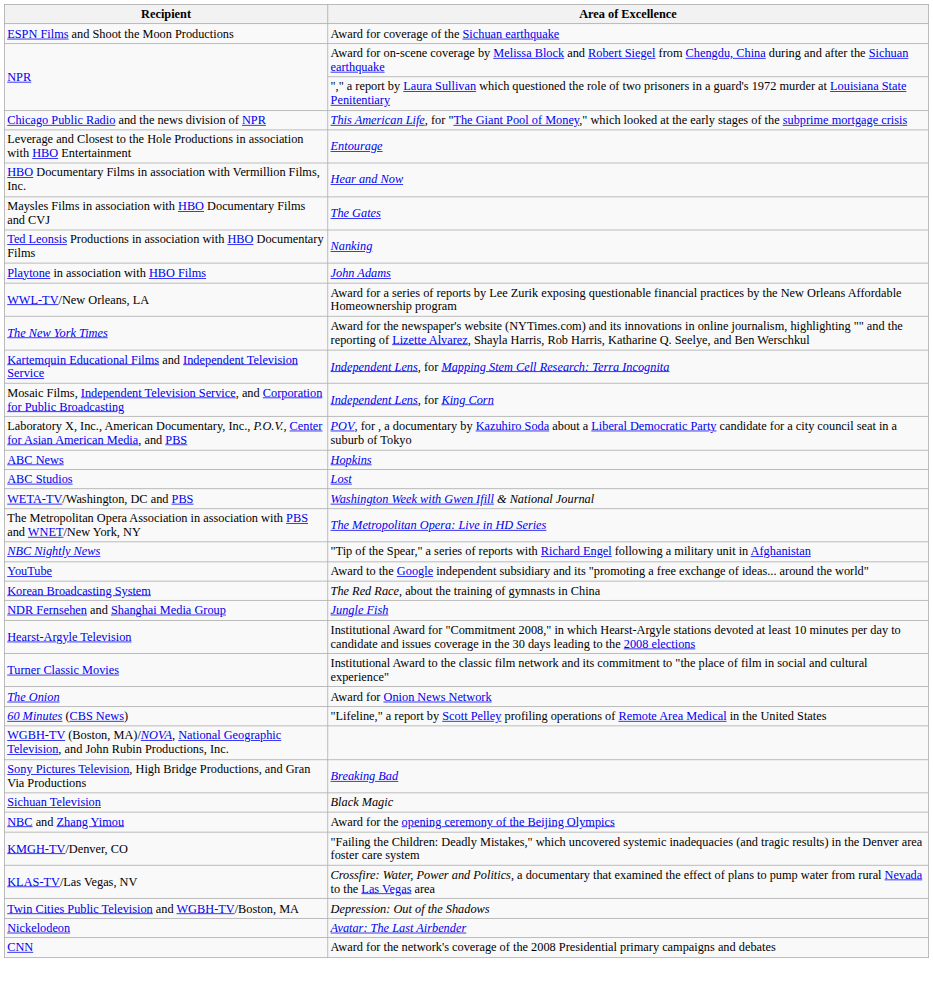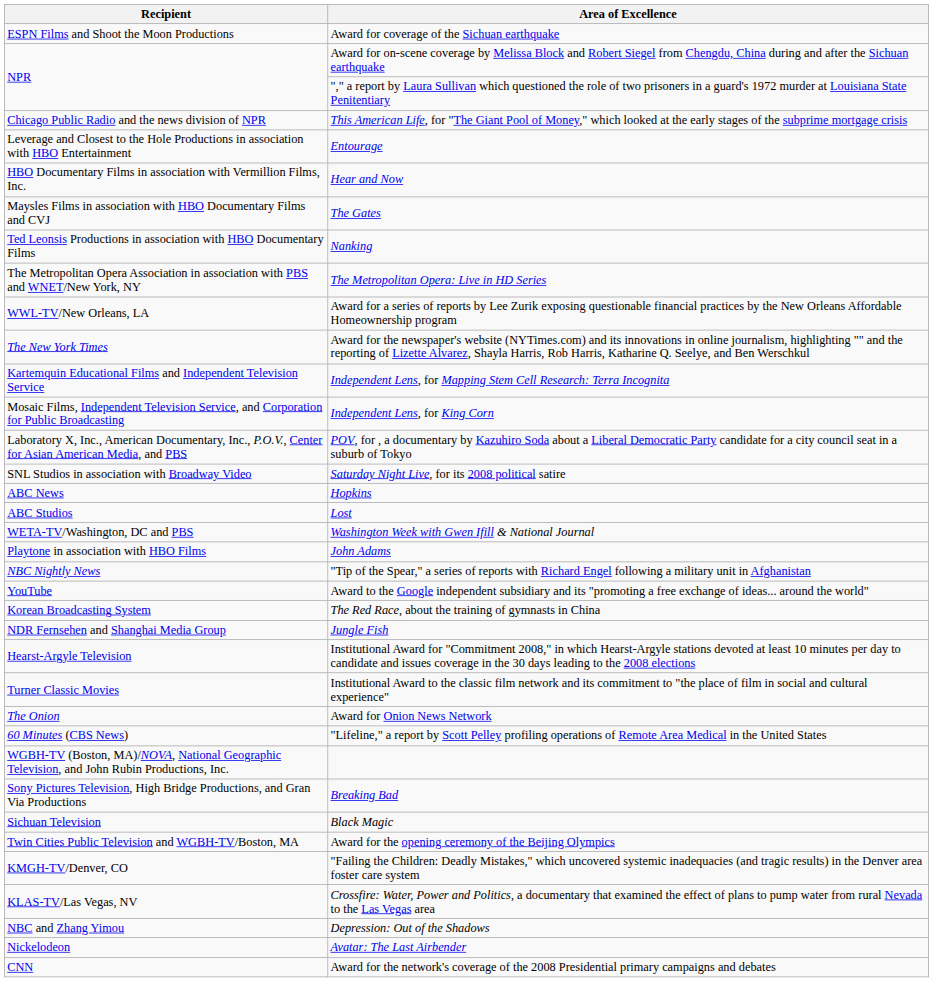rows swapped: John Adams <-> The Metropolitan Opera: Live in HD Series
+ row: SNL Studios in association with Broadway Video | Saturday Night Live, for its 2008 political satire
Award for the opening ceremony of the Beijing Olympics | Recipient: NBC and Zhang Yimou -> Twin Cities Public Television and WGBH-TV/Boston, MA
Depression: Out of the Shadows | Recipient: Twin Cities Public Television and WGBH-TV/Boston, MA -> NBC and Zhang Yimou
